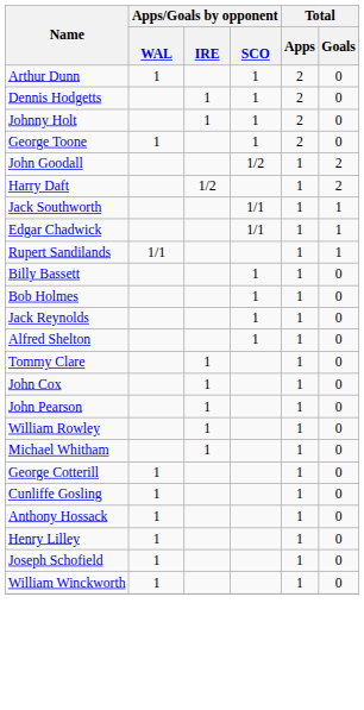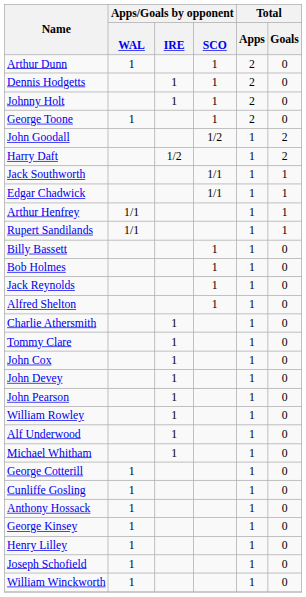+ row: Arthur Henfrey | 1/1 | 1 | 1
+ row: Charlie Athersmith | 1 | 1 | 0
+ row: John Devey | 1 | 1 | 0
+ row: Alf Underwood | 1 | 1 | 0
+ row: George Kinsey | 1 | 1 | 0
